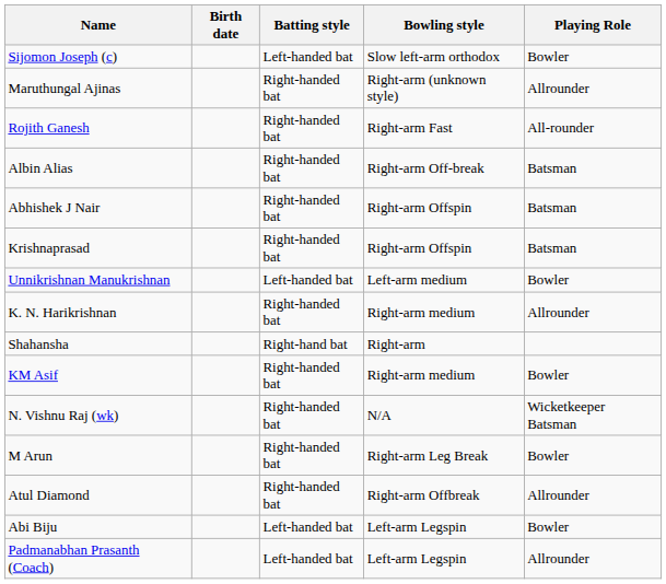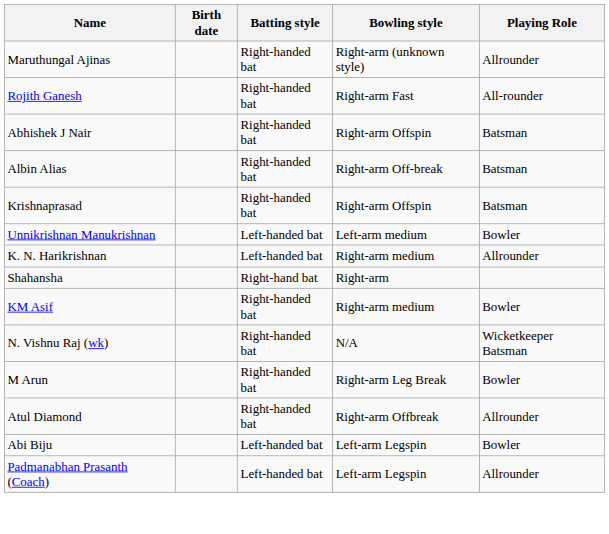- row: Sijomon Joseph (c) | Left-handed bat | Slow left-arm orthodox | Bowler
rows swapped: Abhishek J Nair <-> Albin Alias
K. N. Harikrishnan | Batting style: Right-handed bat -> Left-handed bat
